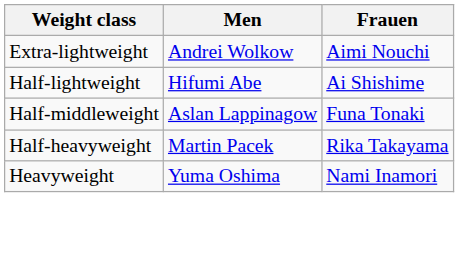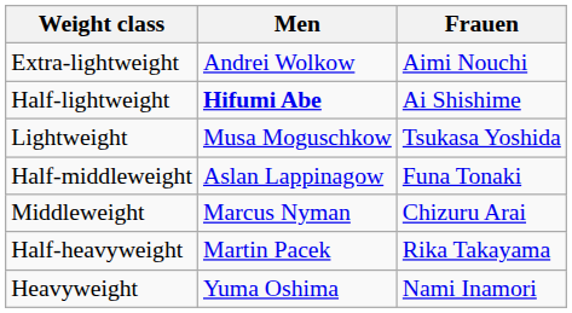Half-lightweight | Men: normal -> bold
+ row: Lightweight | Musa Moguschkow | Tsukasa Yoshida
+ row: Middleweight | Marcus Nyman | Chizuru Arai
